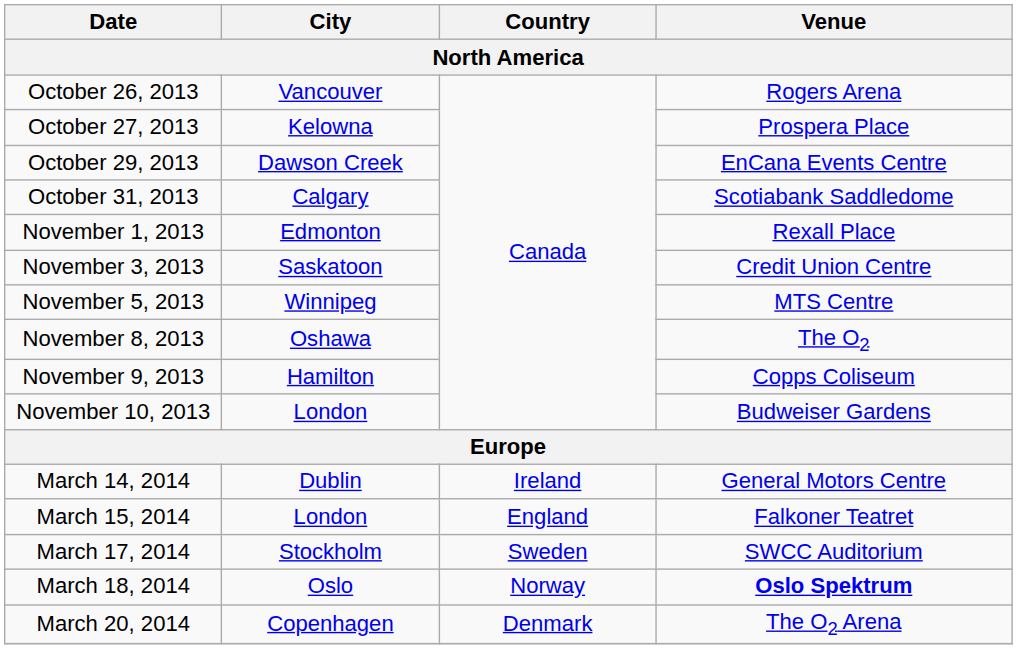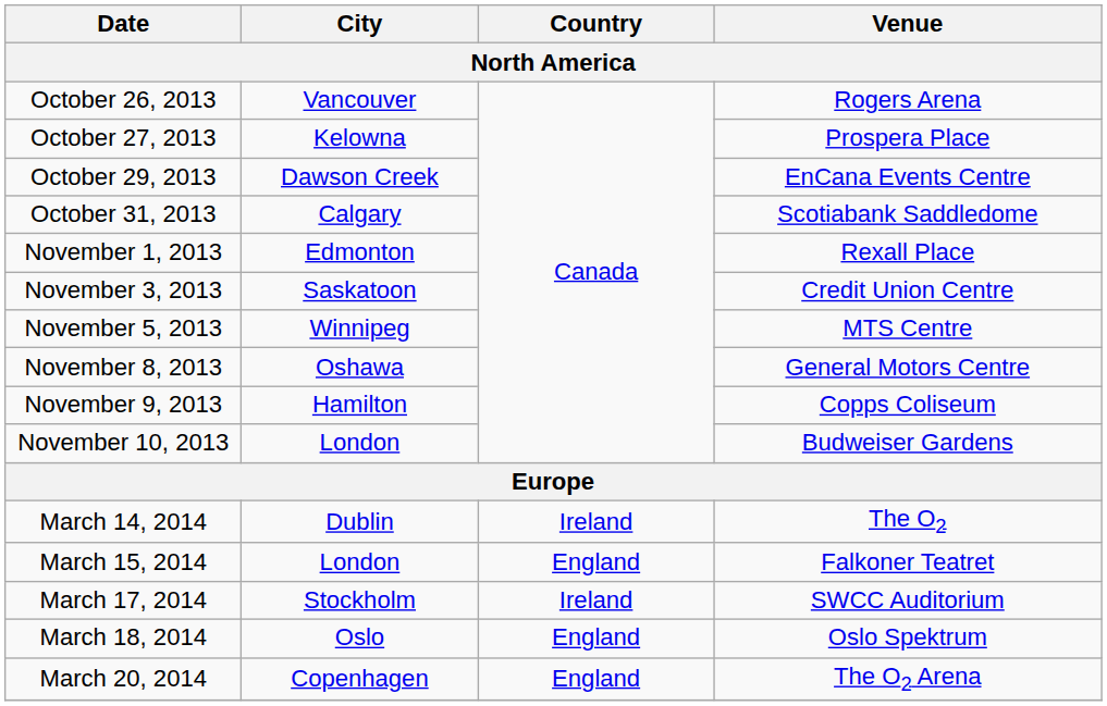November 8, 2013 | Venue: The O2 -> General Motors Centre
March 14, 2014 | Venue: General Motors Centre -> The O2
March 17, 2014 | Country: Sweden -> Ireland
March 18, 2014 | Country: Norway -> England
March 18, 2014 | Venue: bold -> normal
March 20, 2014 | Country: Denmark -> England
